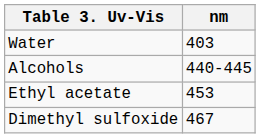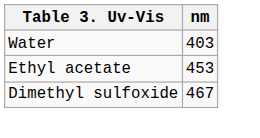- row: Alcohols | 440-445
